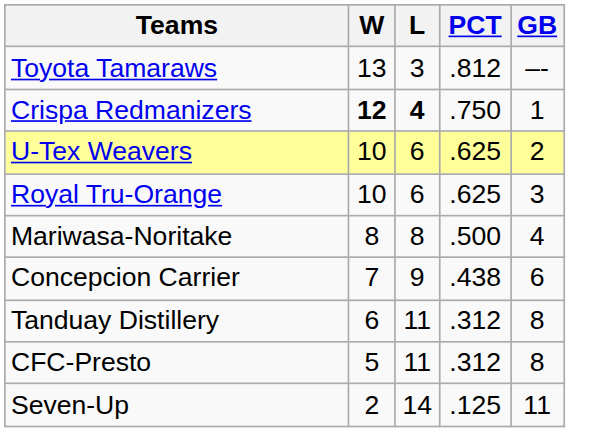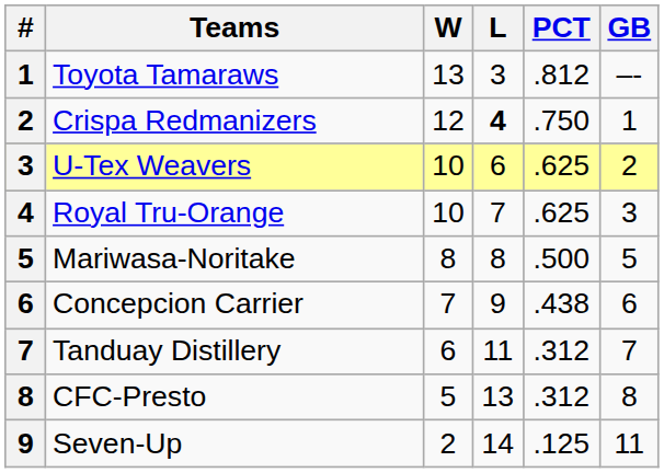+ column: # | 1 | 2 | 3 | 4 | 5 | 6 | 7 | 8 | 9
Crispa Redmanizers | W: bold -> normal
Royal Tru-Orange | L: 6 -> 7
Mariwasa-Noritake | GB: 4 -> 5
Tanduay Distillery | GB: 8 -> 7
CFC-Presto | L: 11 -> 13
